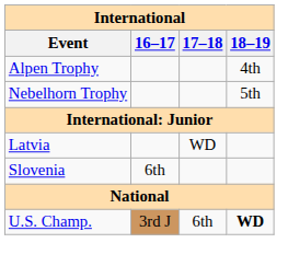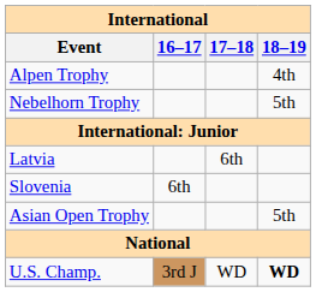Latvia | 17–18: WD -> 6th
+ row: Asian Open Trophy | 5th
U.S. Champ. | 17–18: 6th -> WD
